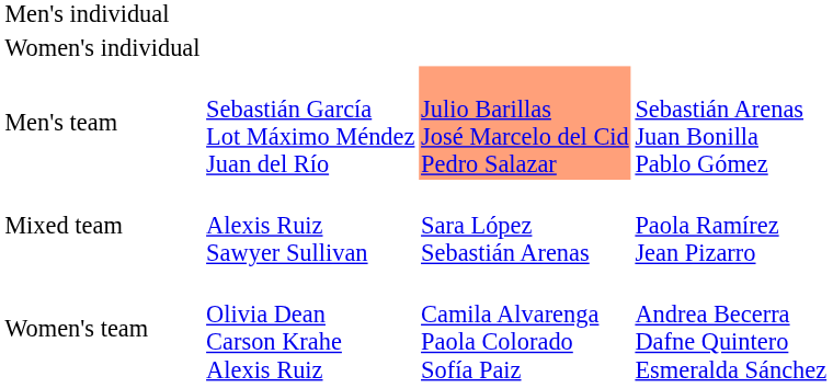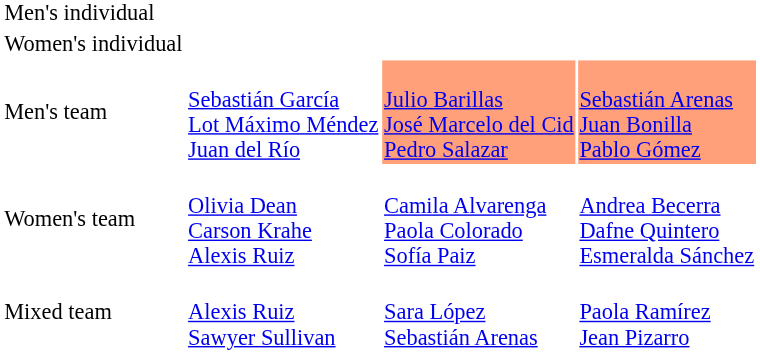Men's team | column 4: no background -> lightsalmon background
rows swapped: Women's team <-> Mixed team
